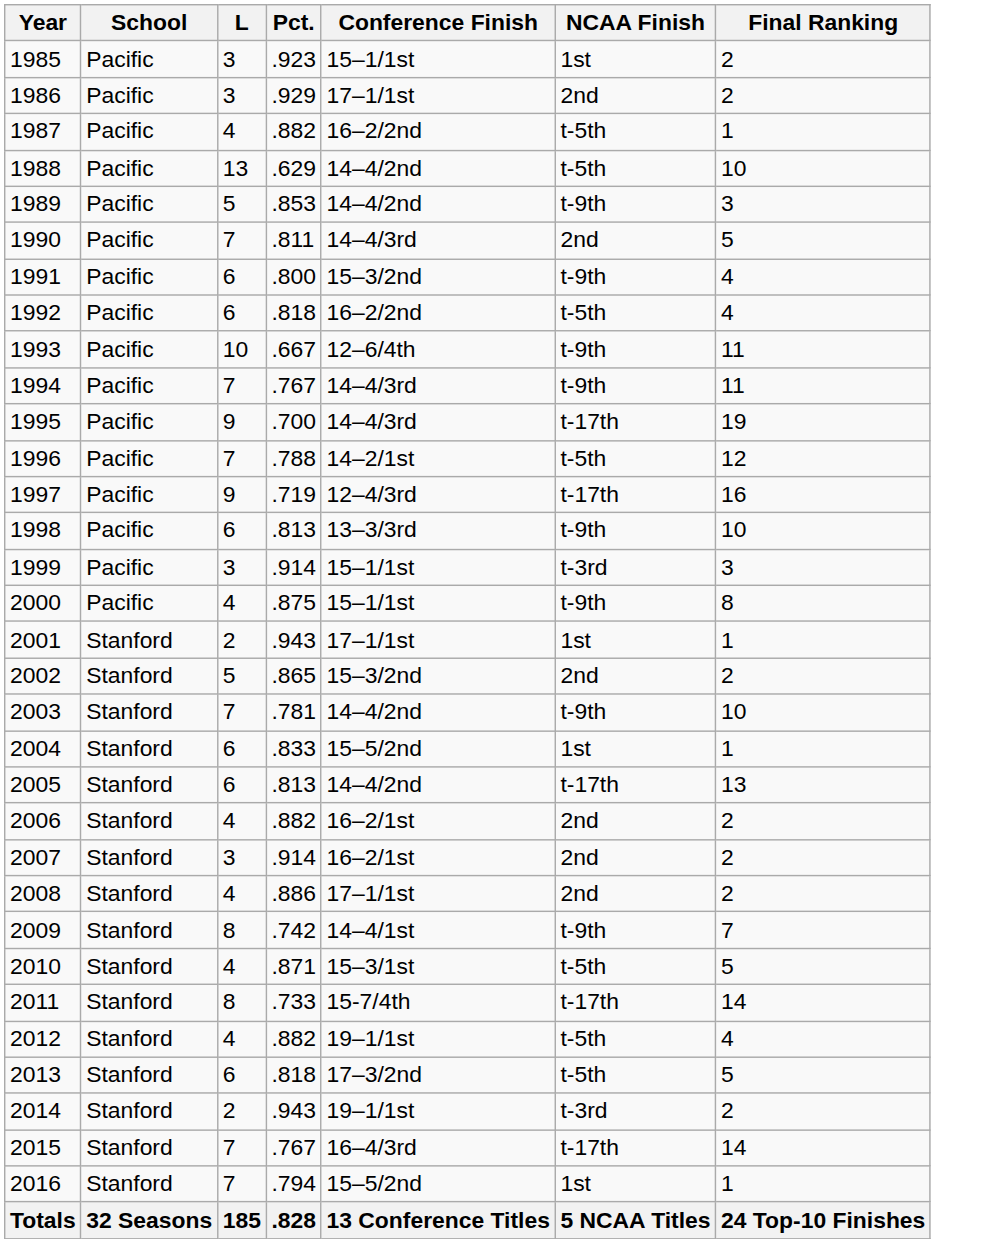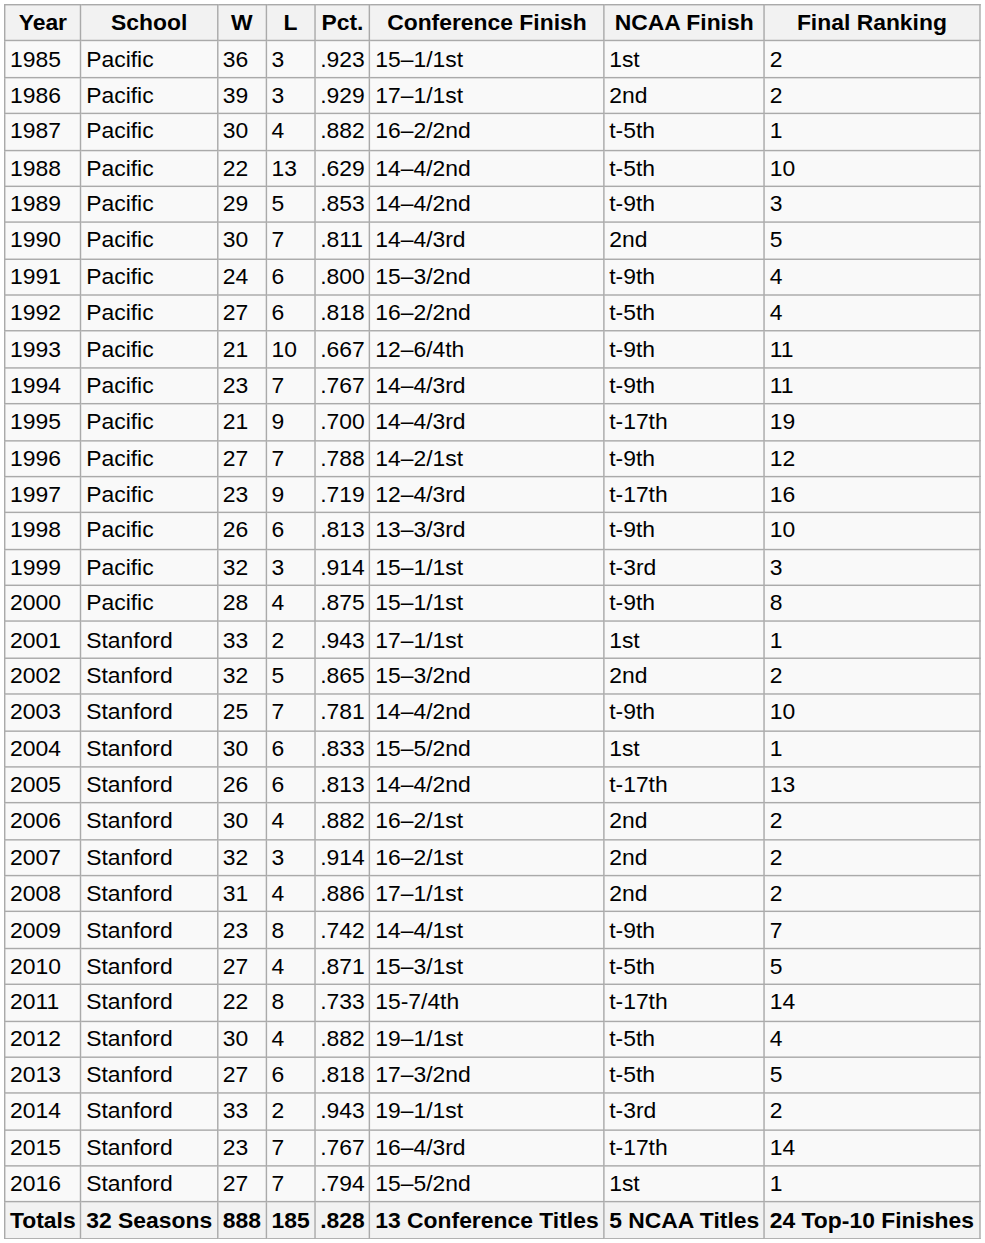+ column: W | 36 | 39 | 30 | 22 | 29 | 30 | 24 | 27 | 21 | 23 | 21 | 27 | 23 | 26 | 32 | 28 | 33 | 32 | 25 | 30 | 26 | 30 | 32 | 31 | 23 | 27 | 22 | 30 | 27 | 33 | 23 | 27 | 888
1996 | NCAA Finish: t-5th -> t-9th
